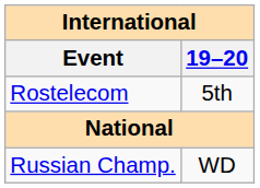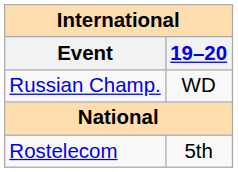rows swapped: Rostelecom <-> Russian Champ.
